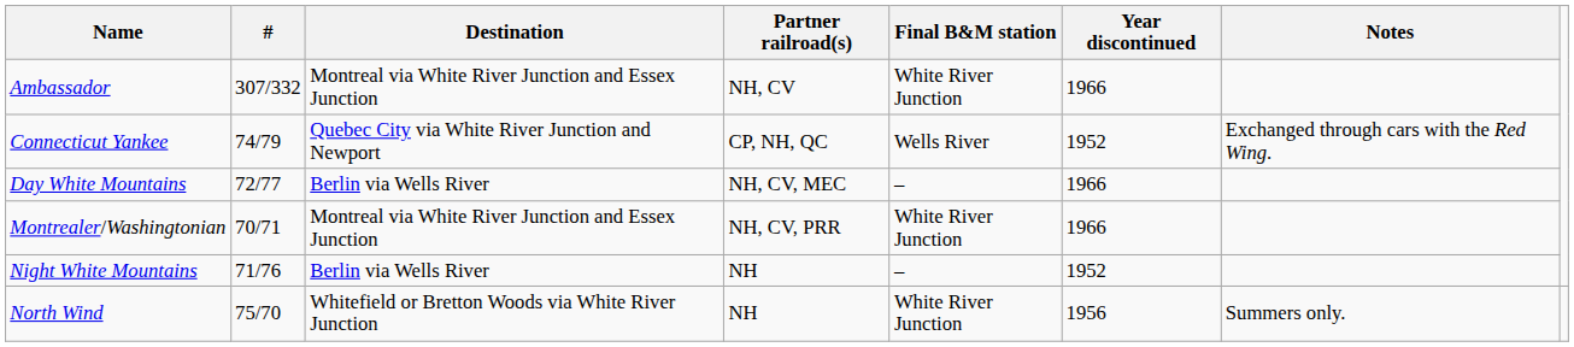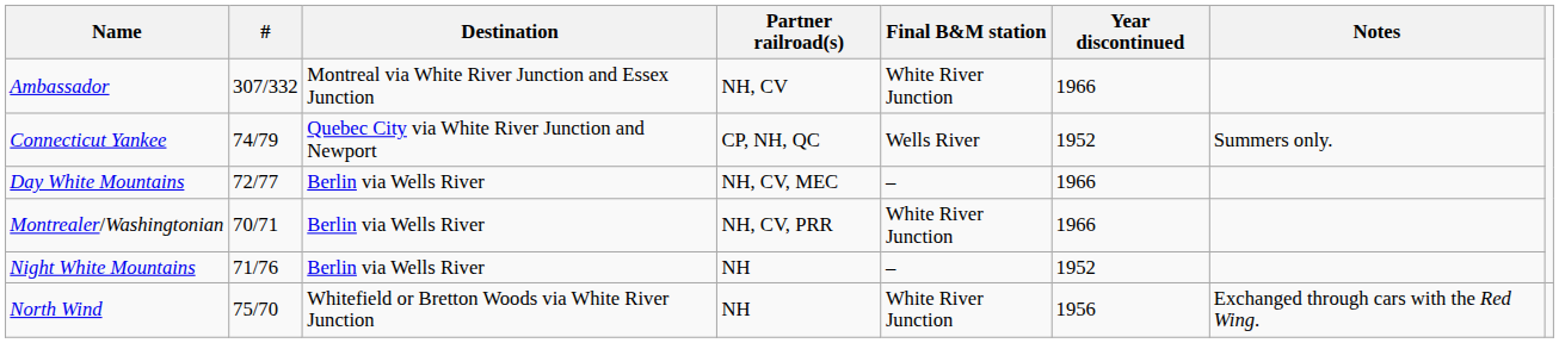Connecticut Yankee | Notes: Exchanged through cars with the Red Wing. -> Summers only.
Montrealer/Washingtonian | Destination: Montreal via White River Junction and Essex Junction -> Berlin via Wells River
North Wind | Notes: Summers only. -> Exchanged through cars with the Red Wing.
